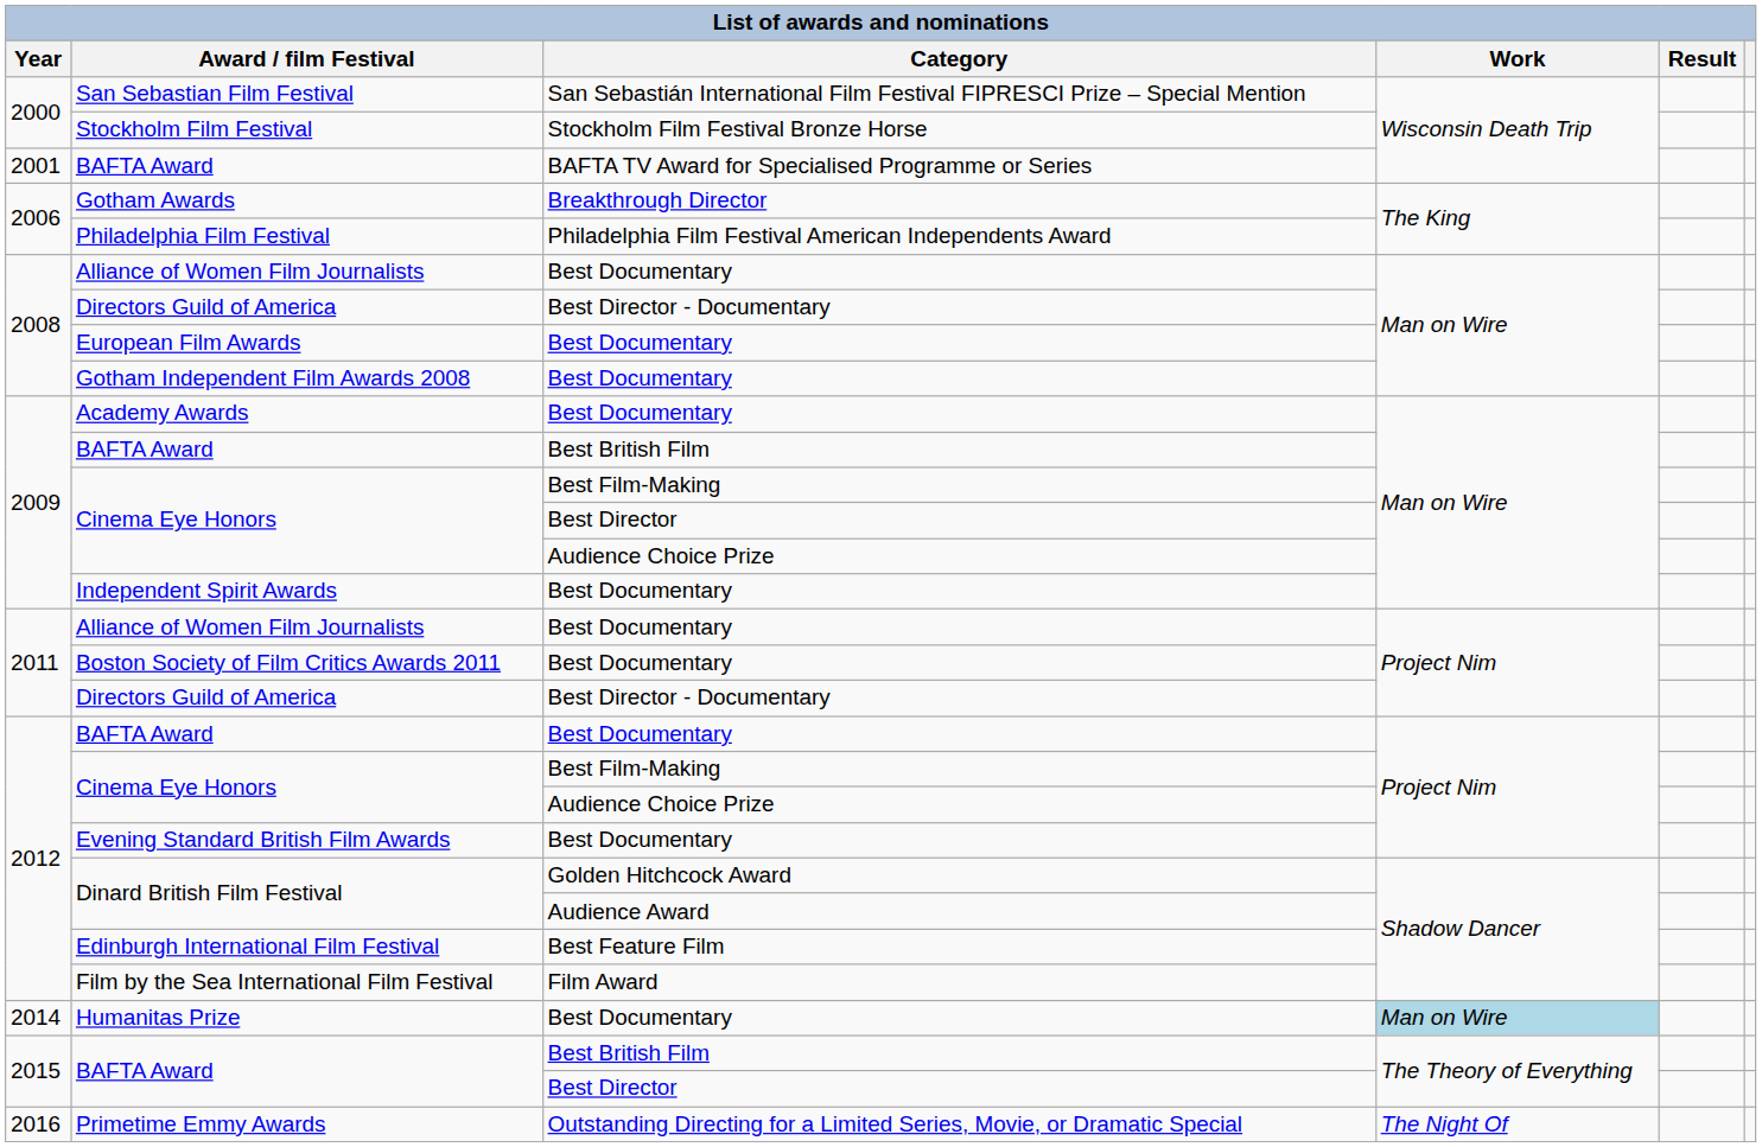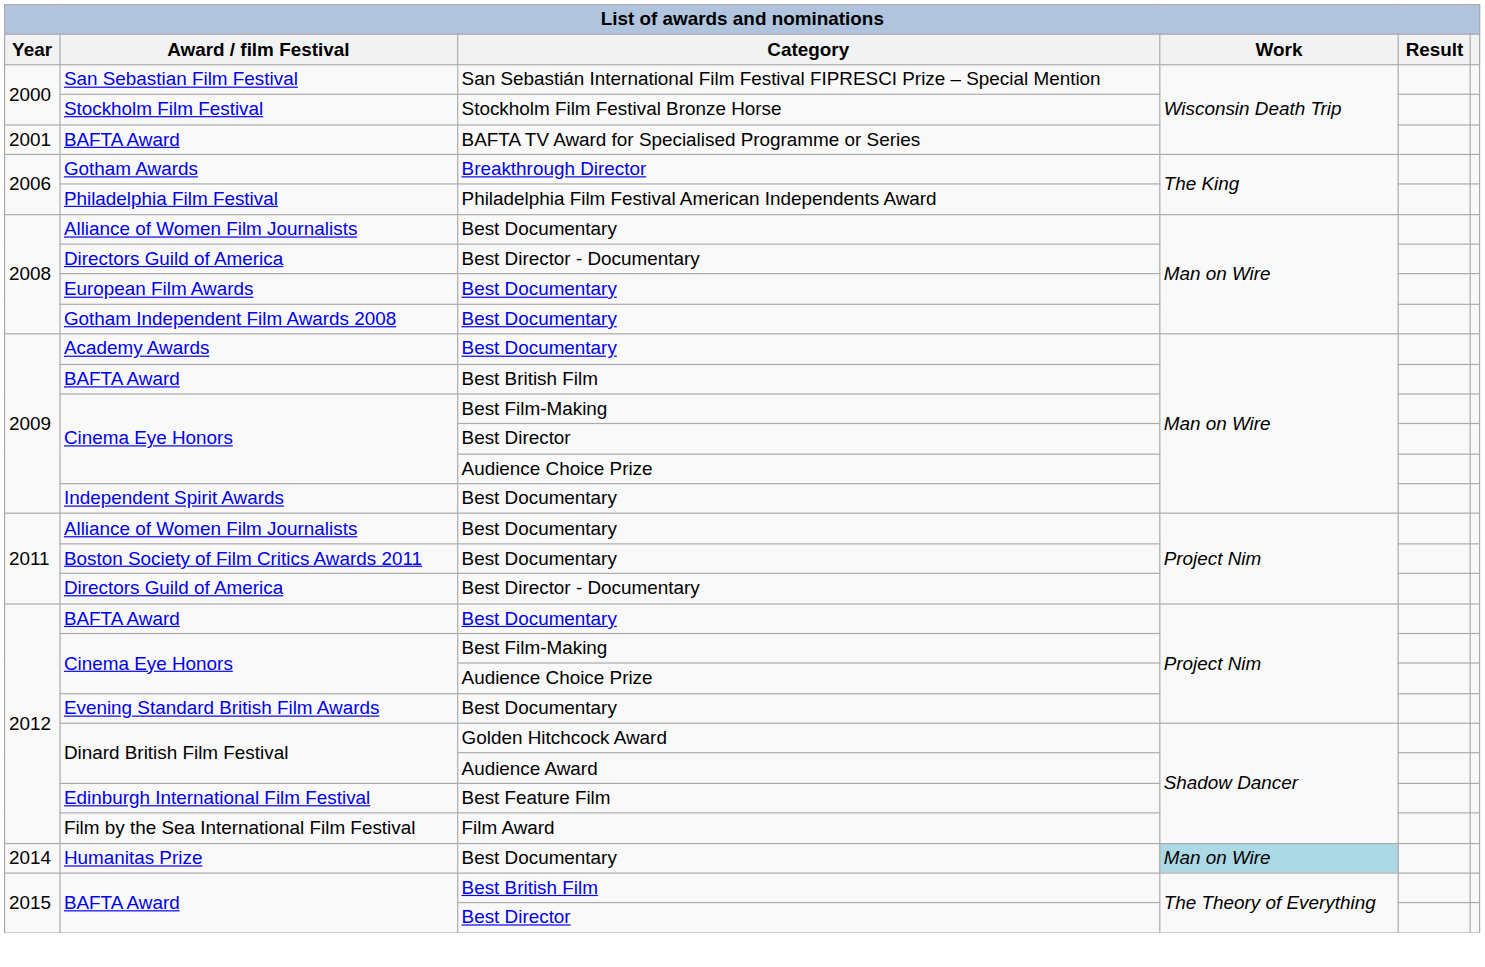- row: 2016 | Primetime Emmy Awards | Outstanding Directing for a Limited Series, Movie, or Dramatic Special | The Night Of
